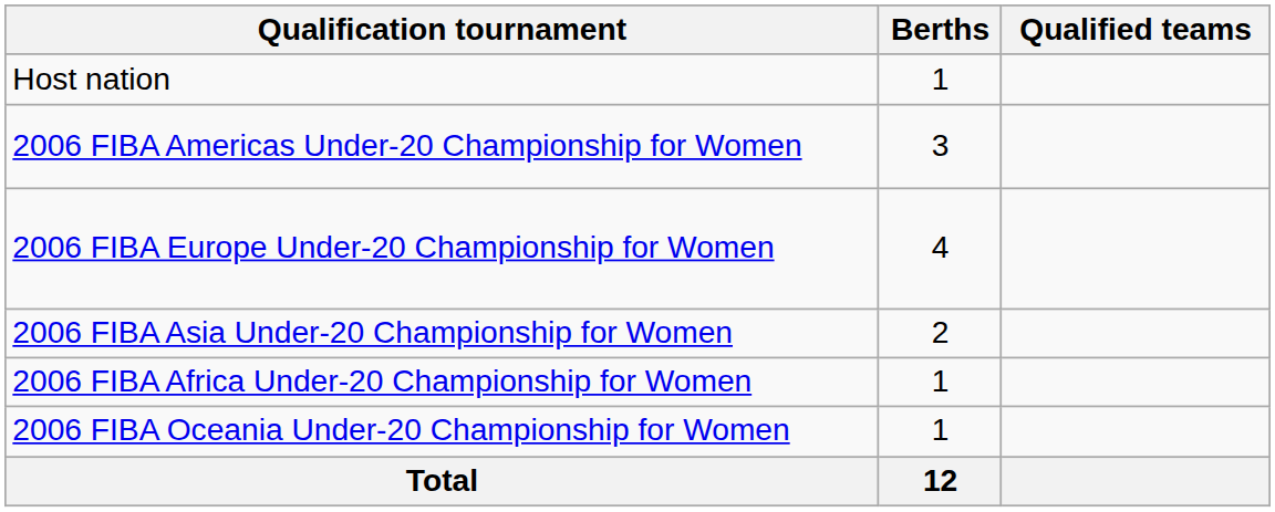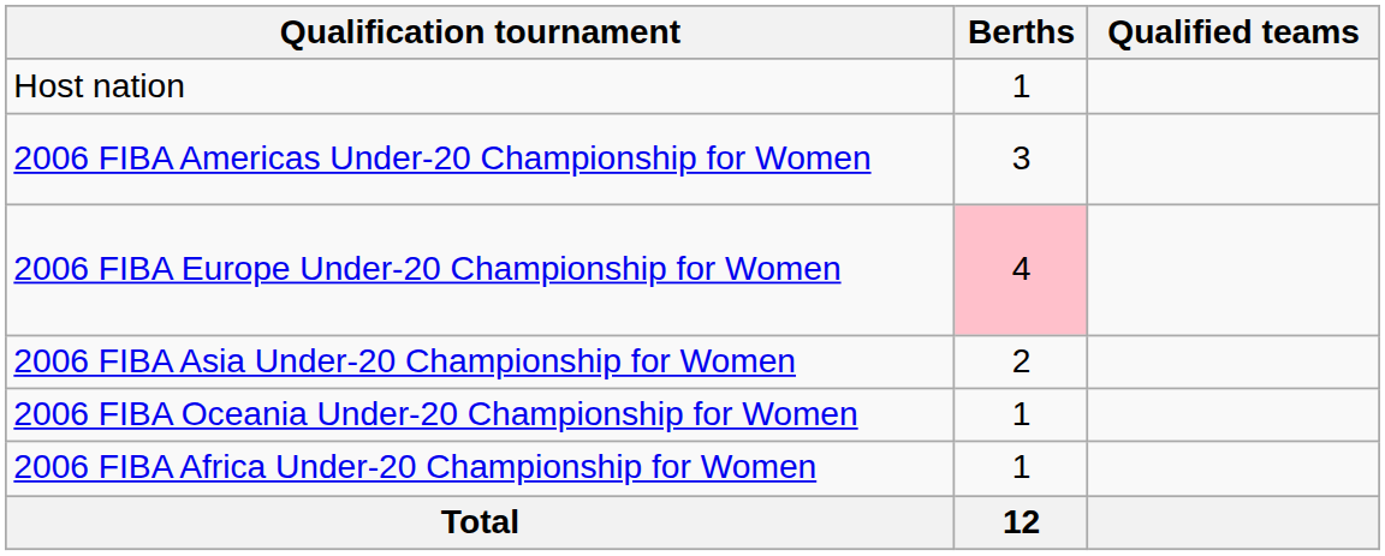2006 FIBA Europe Under-20 Championship for Women | Berths: no background -> pink background
rows swapped: 2006 FIBA Africa Under-20 Championship for Women <-> 2006 FIBA Oceania Under-20 Championship for Women
